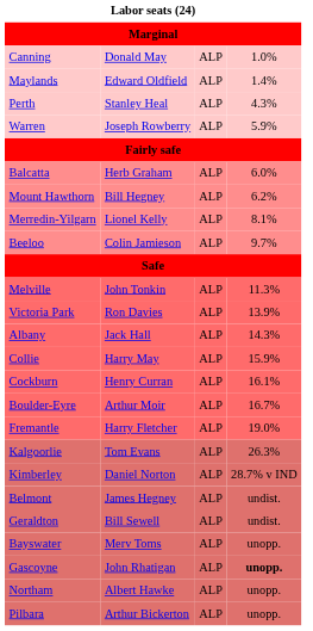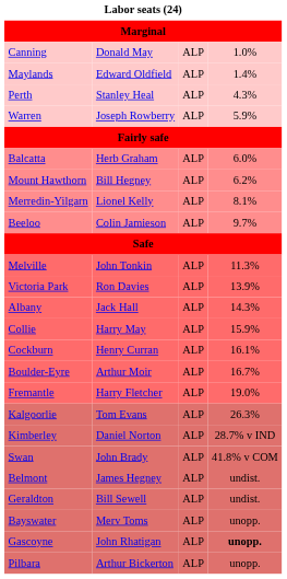+ row: Swan | John Brady | ALP | 41.8% v COM
- row: Northam | Albert Hawke | ALP | unopp.
